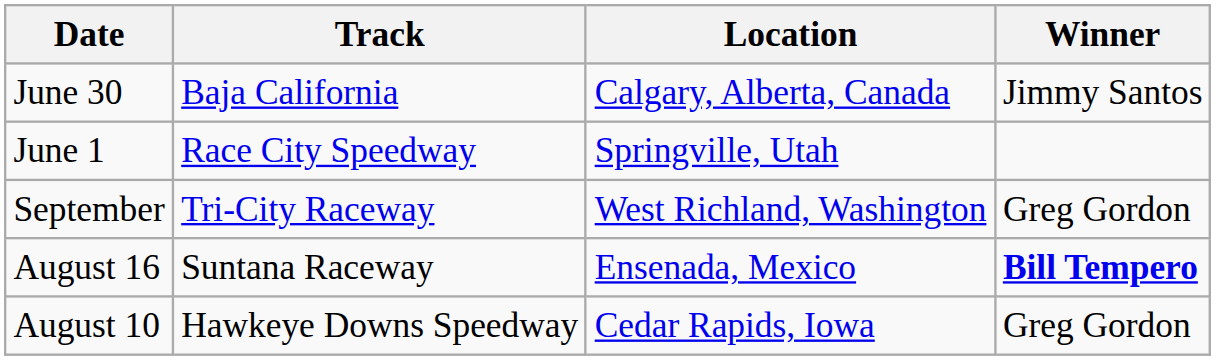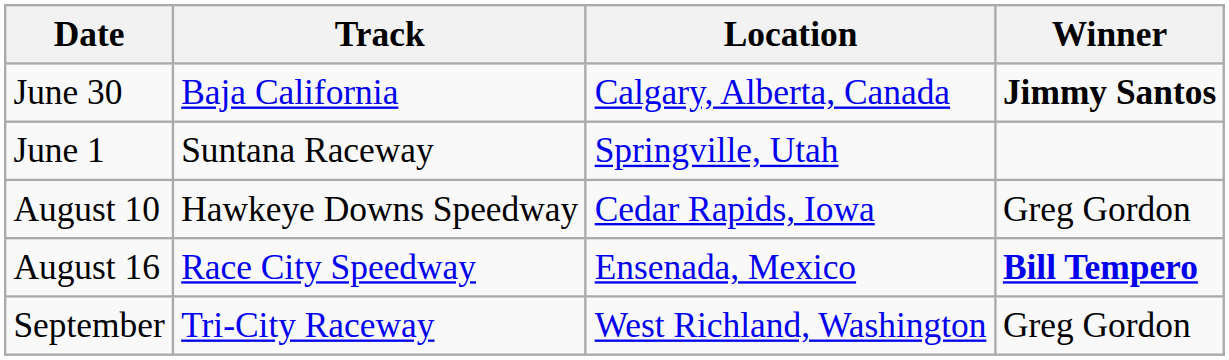June 30 | Winner: normal -> bold
June 1 | Track: Race City Speedway -> Suntana Raceway
rows swapped: August 10 <-> September
August 16 | Track: Suntana Raceway -> Race City Speedway
